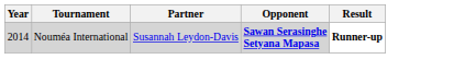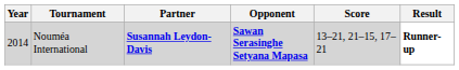+ column: Score | 13–21, 21–15, 17–21
Nouméa International | Partner: normal -> bold
